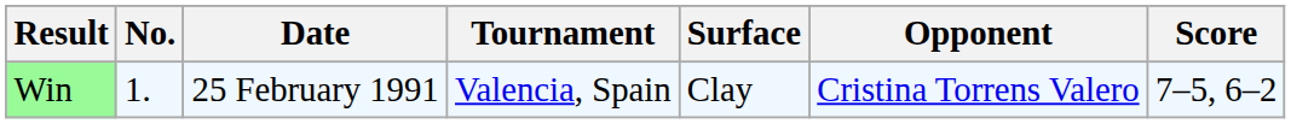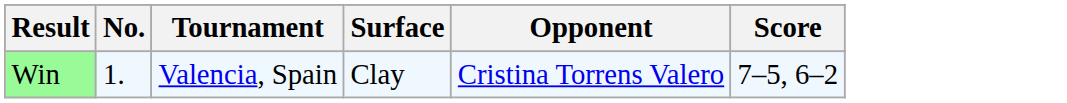- column: Date | 25 February 1991
